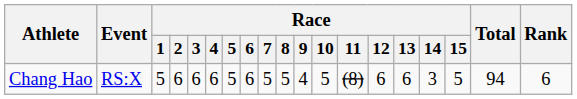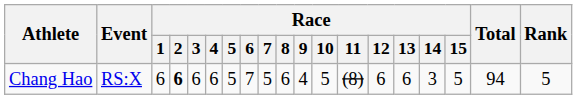Chang Hao | Race / 1: 5 -> 6
Chang Hao | Race / 2: normal -> bold
Chang Hao | Race / 6: 6 -> 7
Chang Hao | Race / 8: 5 -> 6
Chang Hao | Rank: 6 -> 5
